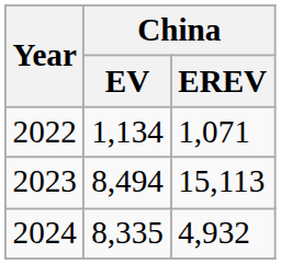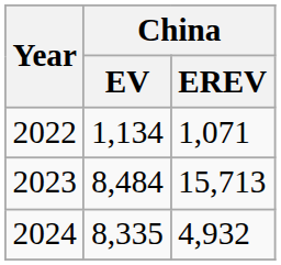2023 | China / EV: 8,494 -> 8,484
2023 | China / EREV: 15,113 -> 15,713
